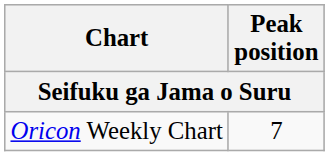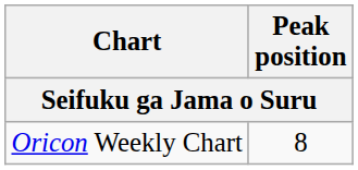Oricon Weekly Chart | Peak position: 7 -> 8
